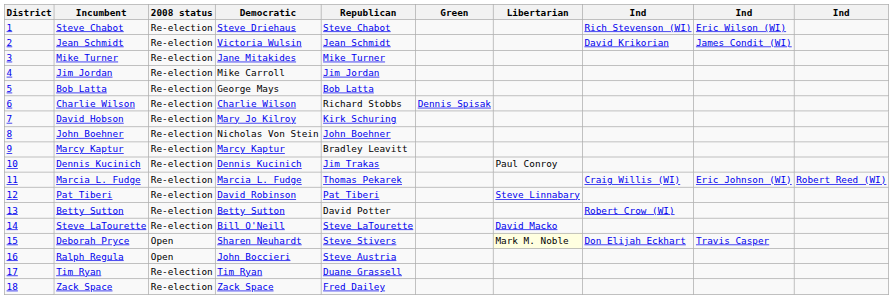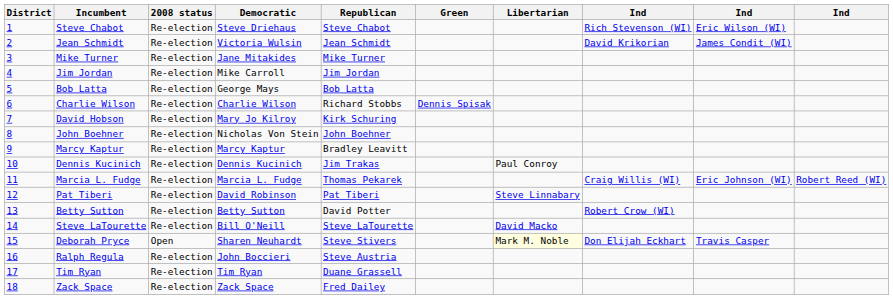Ralph Regula | 2008 status: Open -> Re-election
